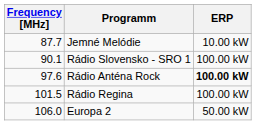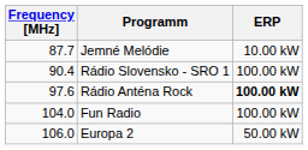Rádio Slovensko - SRO 1 | Frequency [MHz]: 90.1 -> 90.4
- row: 101.5 | Rádio Regina | 100.00 kW
+ row: 104.0 | Fun Radio | 100.00 kW
